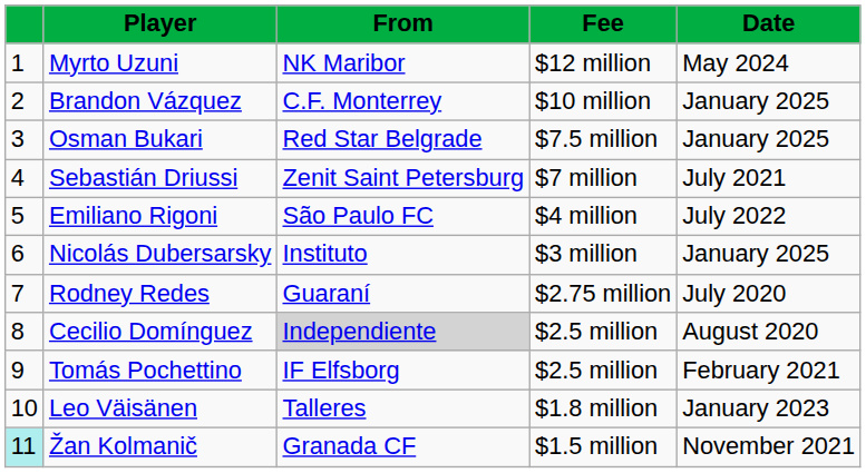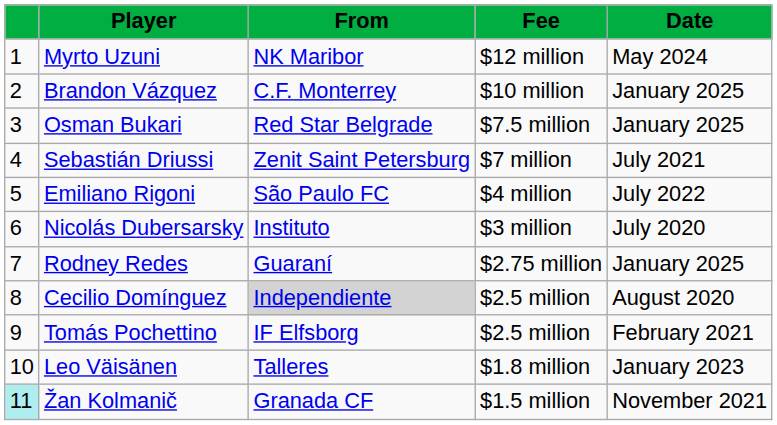Nicolás Dubersarsky | Date: January 2025 -> July 2020
Rodney Redes | Date: July 2020 -> January 2025
